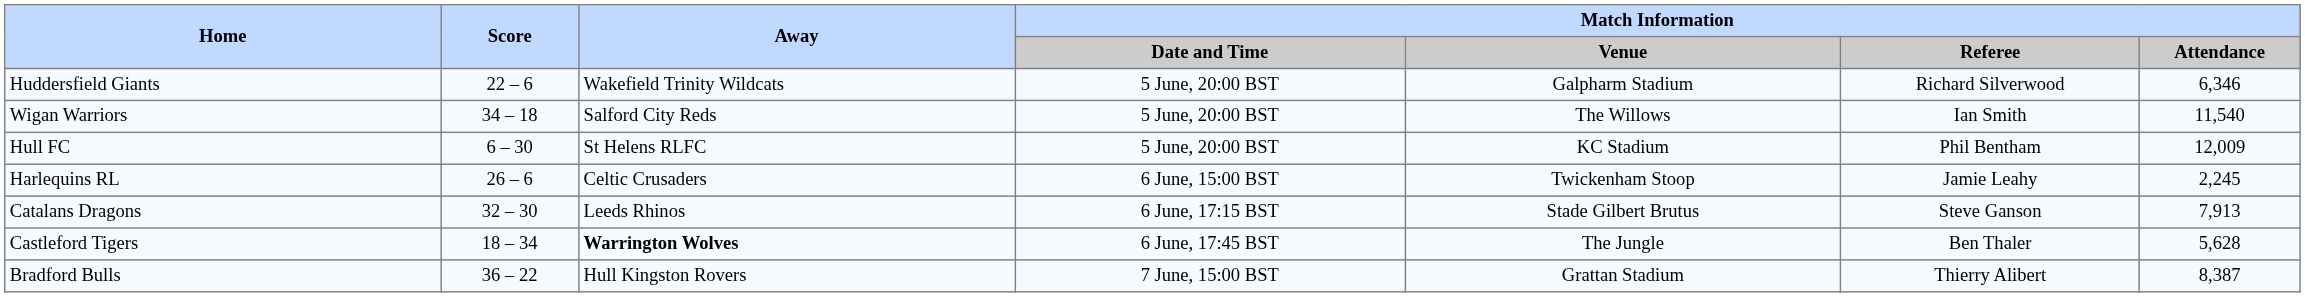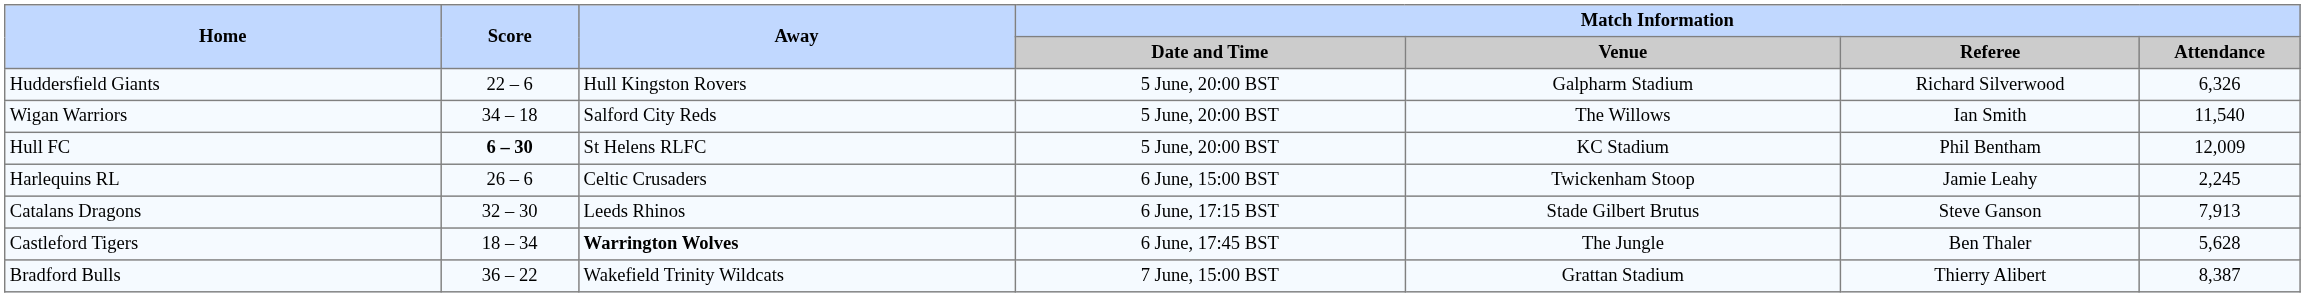Huddersfield Giants | Away: Wakefield Trinity Wildcats -> Hull Kingston Rovers
Huddersfield Giants | Match Information / Attendance: 6,346 -> 6,326
Hull FC | Score: normal -> bold
Bradford Bulls | Away: Hull Kingston Rovers -> Wakefield Trinity Wildcats
